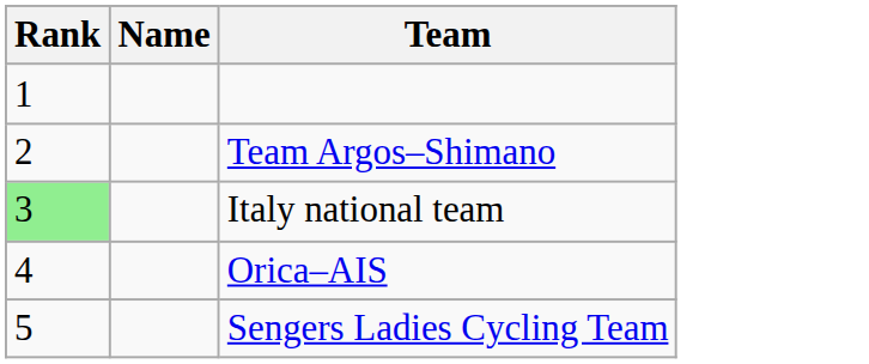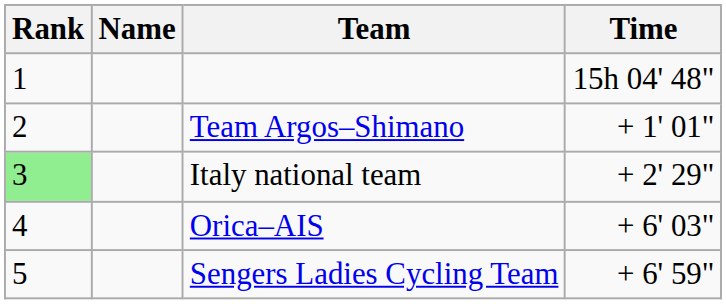+ column: Time | 15h 04' 48" | + 1' 01" | + 2' 29" | + 6' 03" | + 6' 59"
